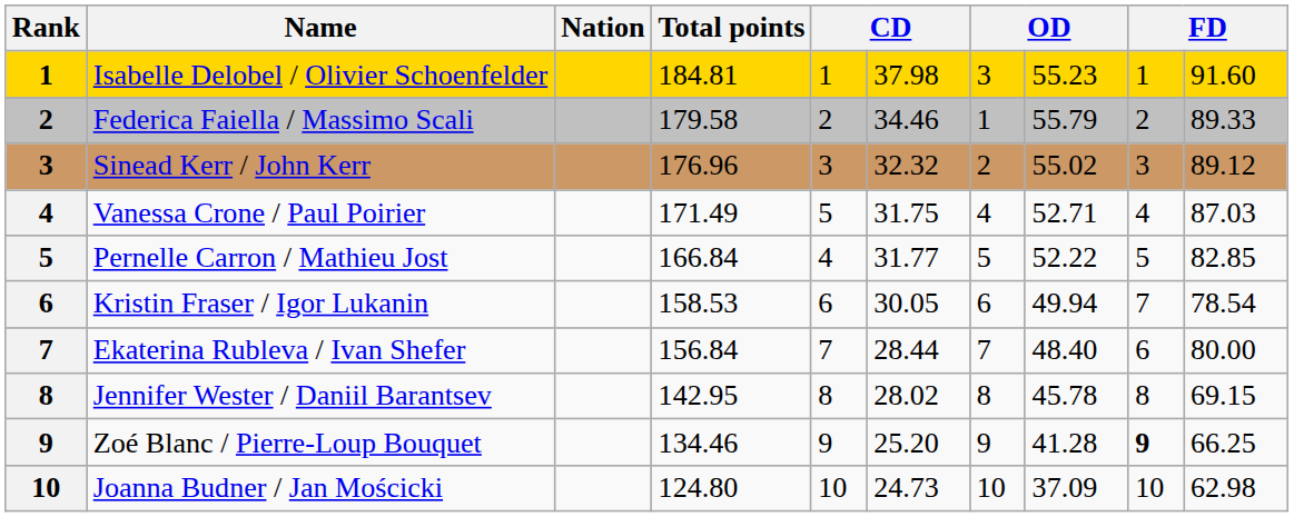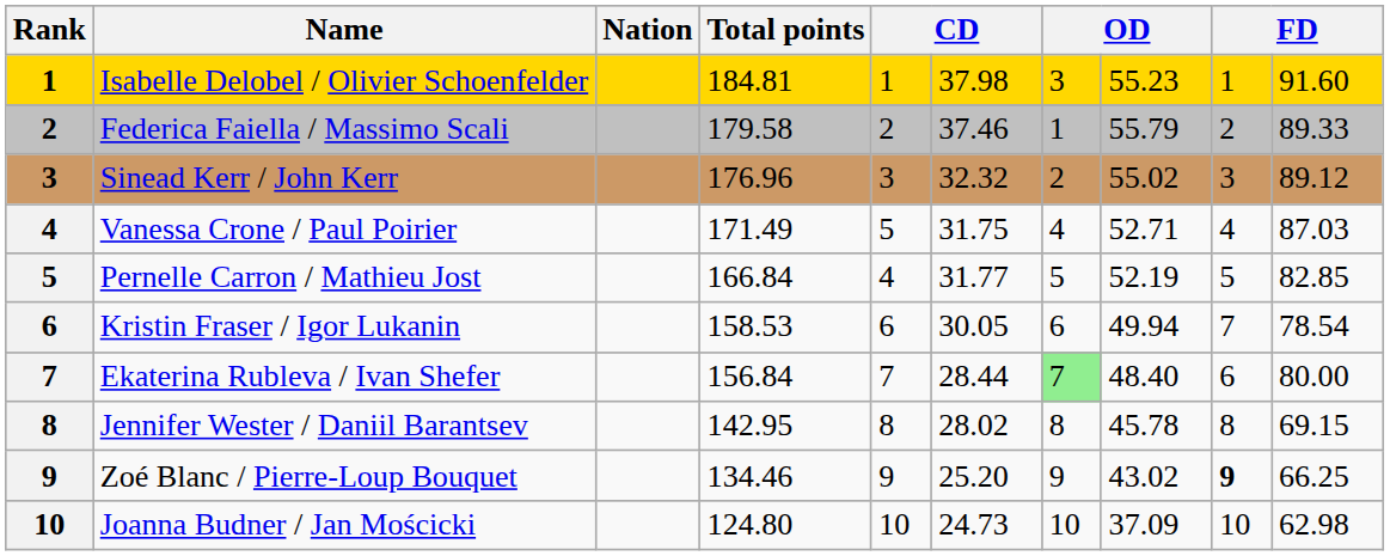Federica Faiella / Massimo Scali | column 6: 34.46 -> 37.46
Pernelle Carron / Mathieu Jost | column 8: 52.22 -> 52.19
Ekaterina Rubleva / Ivan Shefer | column 7: no background -> lightgreen background
Zoé Blanc / Pierre-Loup Bouquet | column 8: 41.28 -> 43.02
